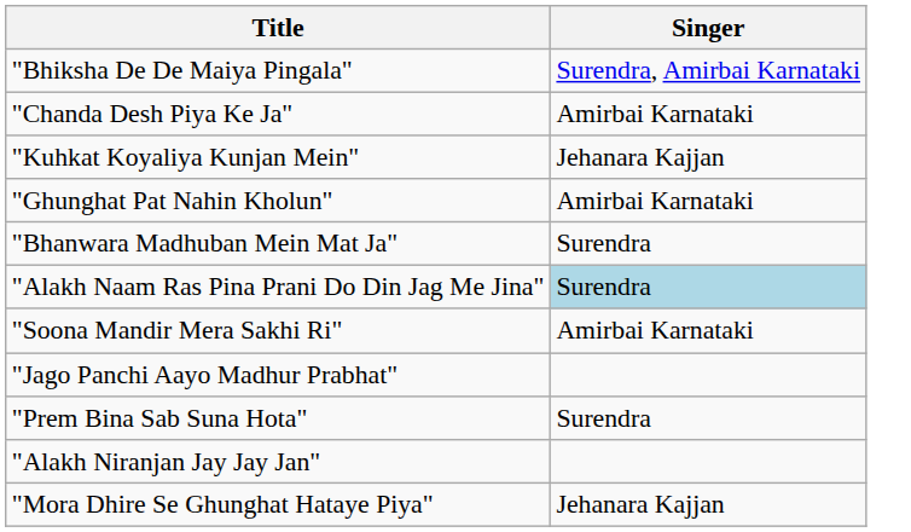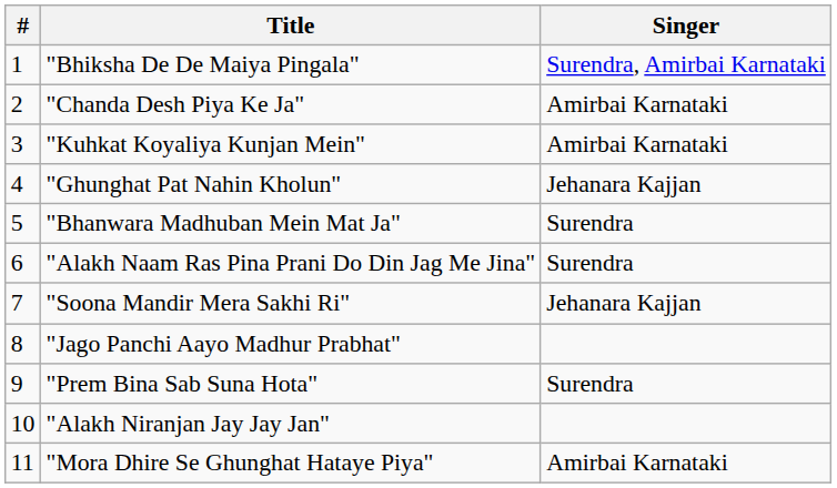+ column: # | 1 | 2 | 3 | 4 | 5 | 6 | 7 | 8 | 9 | 10 | 11
"Kuhkat Koyaliya Kunjan Mein" | Singer: Jehanara Kajjan -> Amirbai Karnataki
"Ghunghat Pat Nahin Kholun" | Singer: Amirbai Karnataki -> Jehanara Kajjan
"Alakh Naam Ras Pina Prani Do Din Jag Me Jina" | Singer: lightblue background -> no background
"Soona Mandir Mera Sakhi Ri" | Singer: Amirbai Karnataki -> Jehanara Kajjan
"Mora Dhire Se Ghunghat Hataye Piya" | Singer: Jehanara Kajjan -> Amirbai Karnataki
